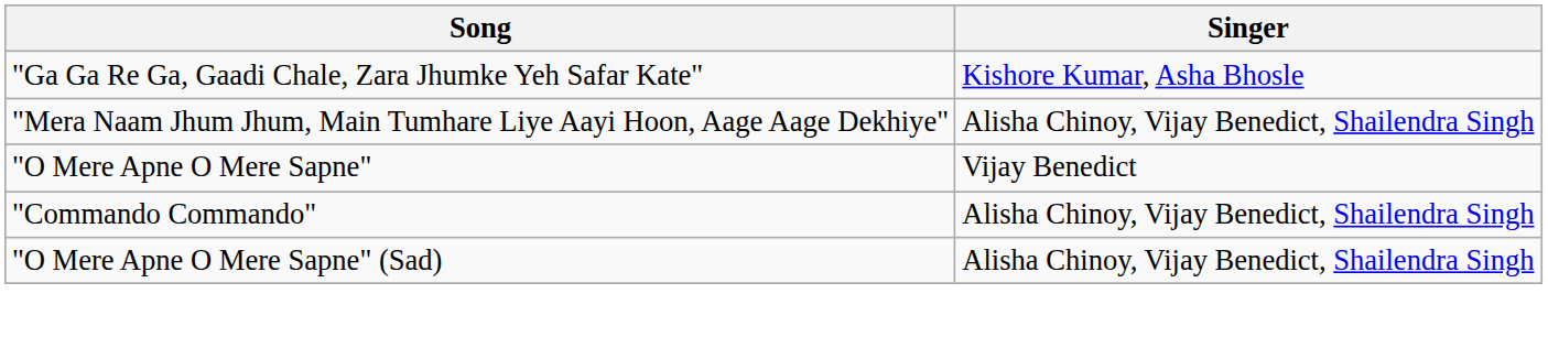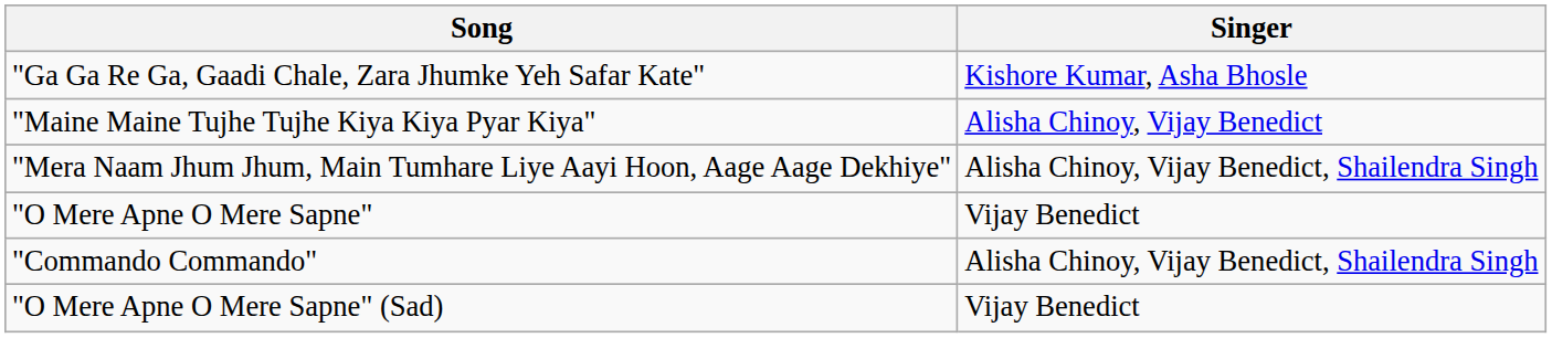+ row: "Maine Maine Tujhe Tujhe Kiya Kiya Pyar Kiya" | Alisha Chinoy, Vijay Benedict
"O Mere Apne O Mere Sapne" (Sad) | Singer: Alisha Chinoy, Vijay Benedict, Shailendra Singh -> Vijay Benedict
